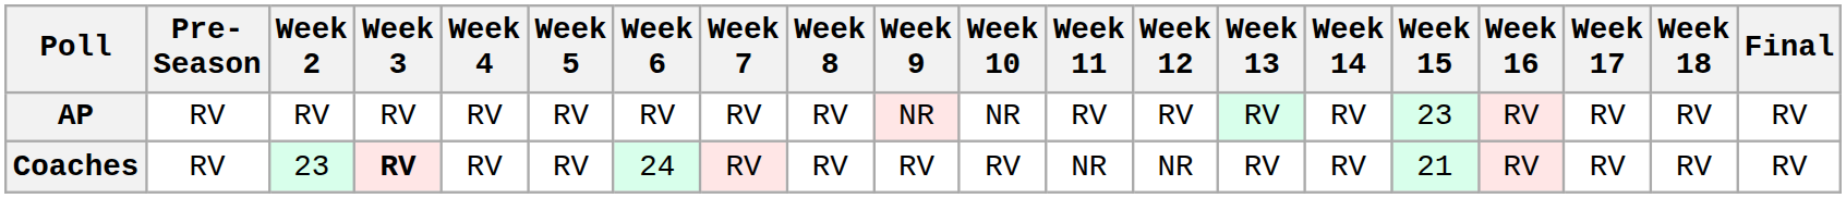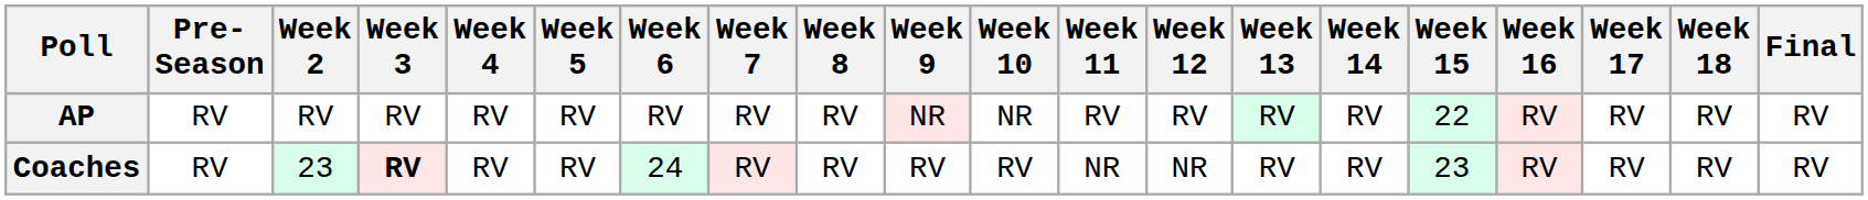AP | Week 15: 23 -> 22
Coaches | Week 15: 21 -> 23
